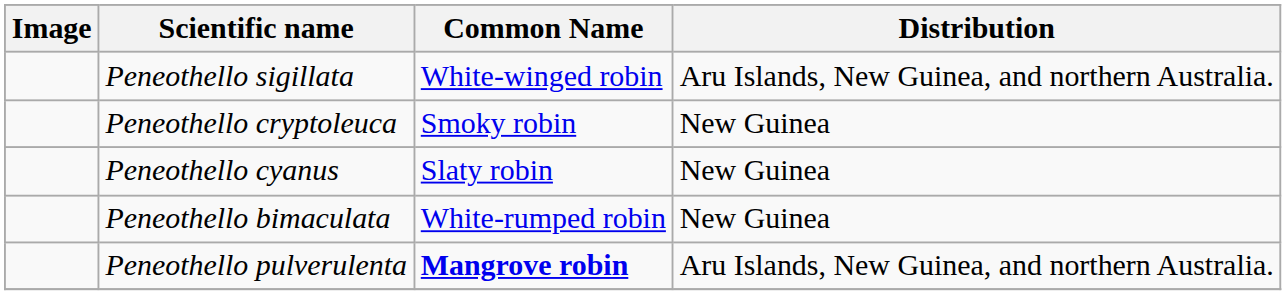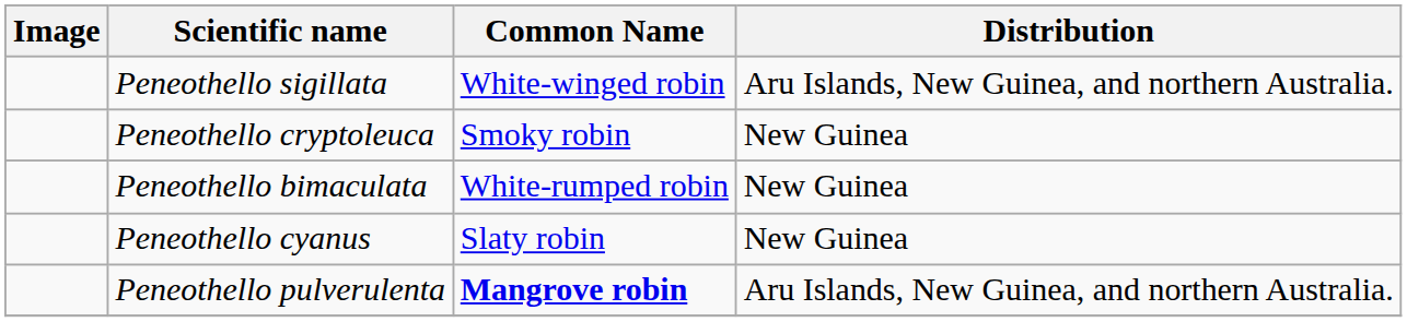rows swapped: Peneothello cyanus <-> Peneothello bimaculata
